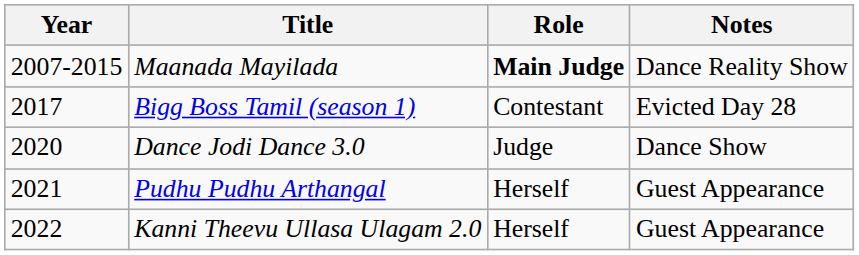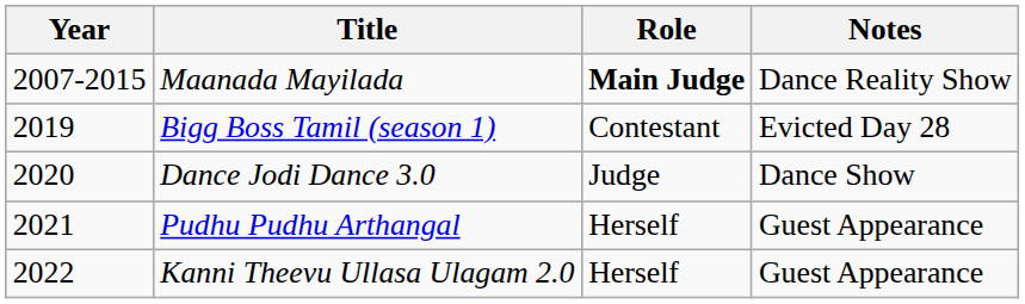Bigg Boss Tamil (season 1) | Year: 2017 -> 2019
